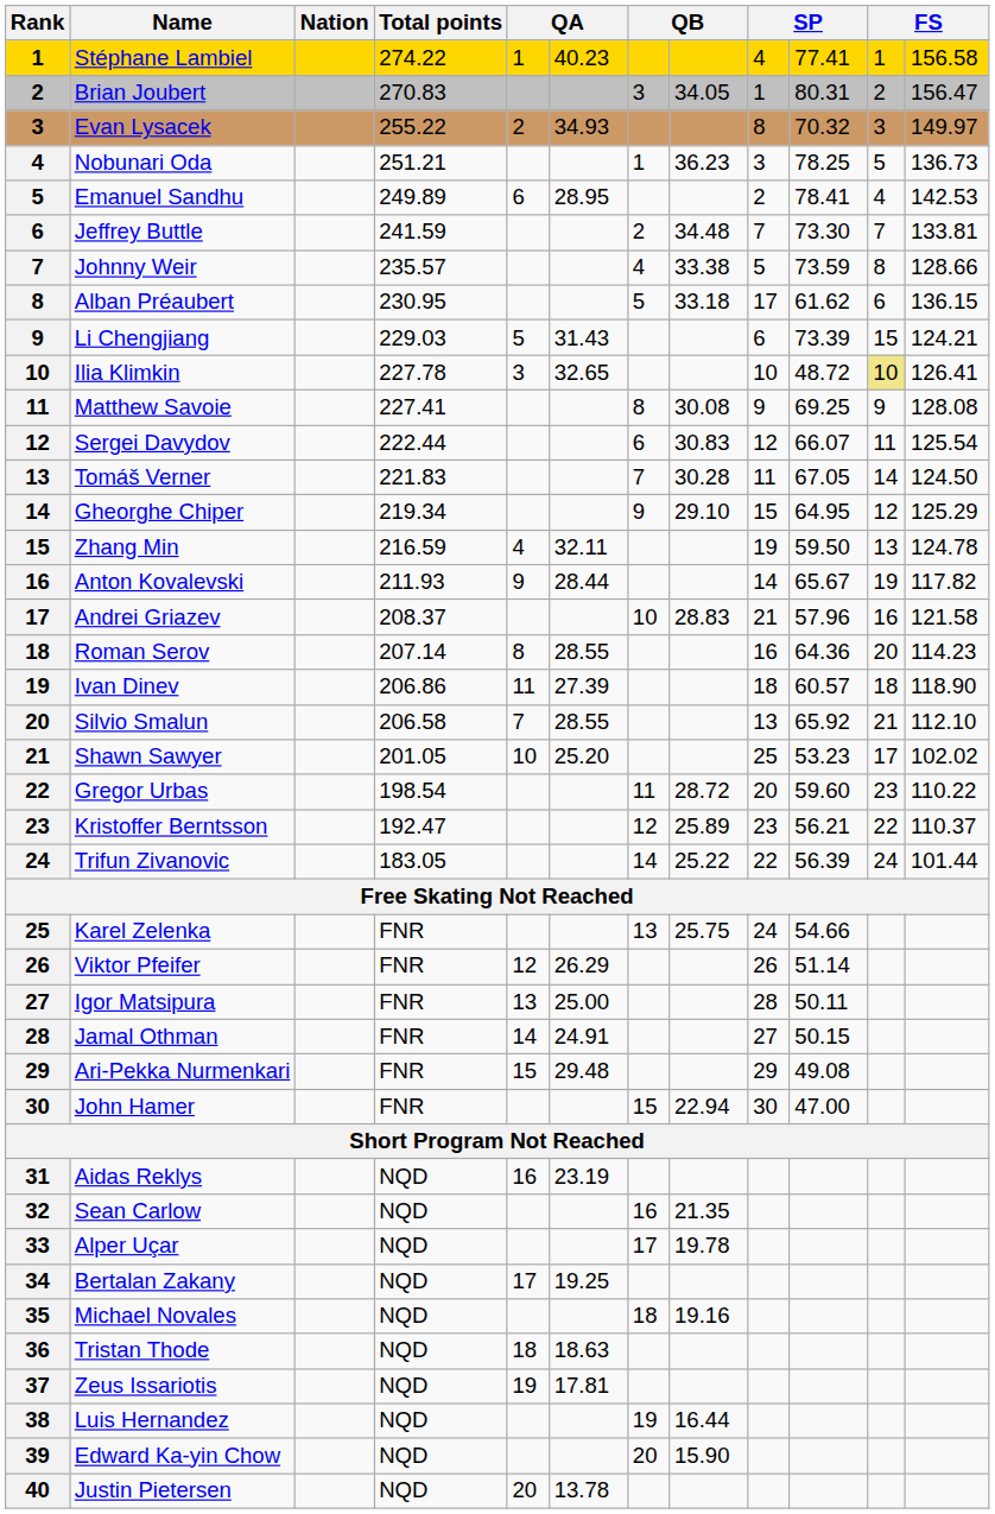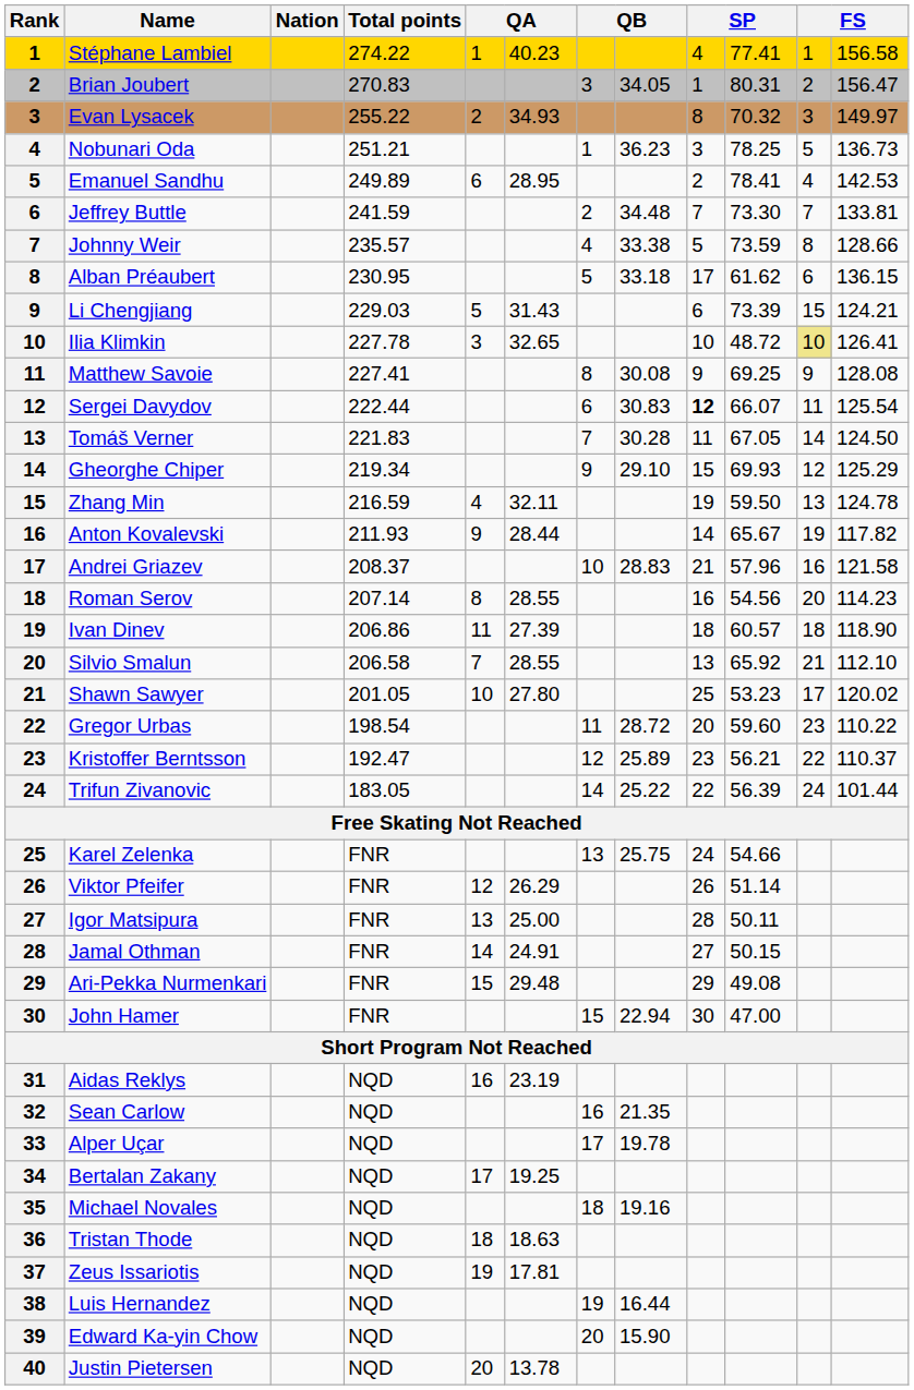Sergei Davydov | column 9: normal -> bold
Gheorghe Chiper | column 10: 64.95 -> 69.93
Roman Serov | column 10: 64.36 -> 54.56
Shawn Sawyer | column 6: 25.20 -> 27.80
Shawn Sawyer | column 12: 102.02 -> 120.02
